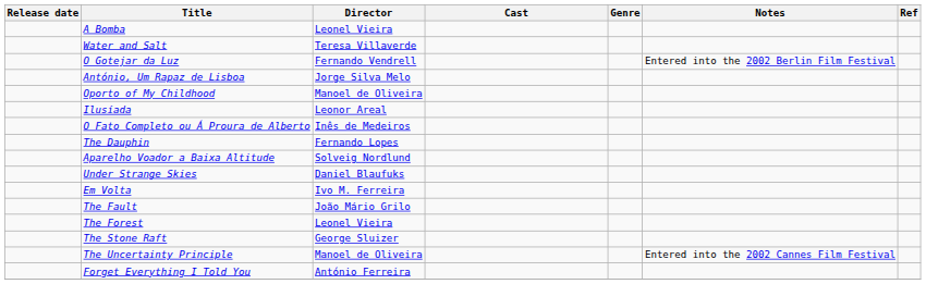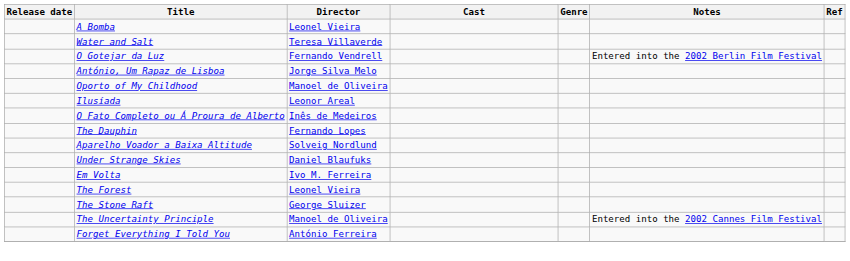- row: The Fault | João Mário Grilo
